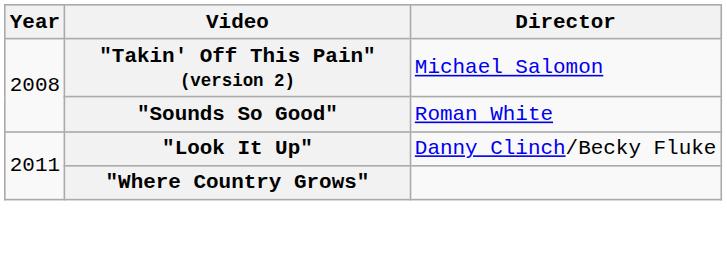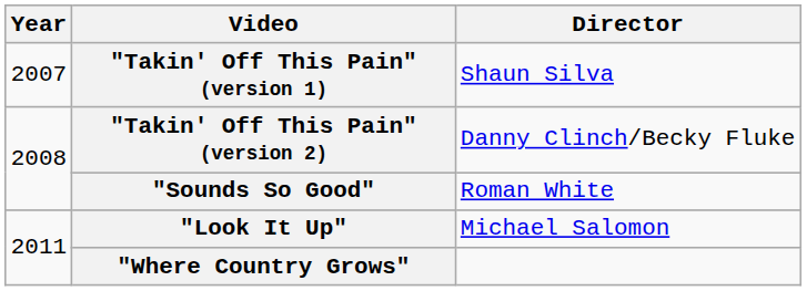+ row: 2007 | "Takin' Off This Pain" (version 1) | Shaun Silva
"Takin' Off This Pain" (version 2) | Director: Michael Salomon -> Danny Clinch/Becky Fluke
"Look It Up" | Director: Danny Clinch/Becky Fluke -> Michael Salomon
